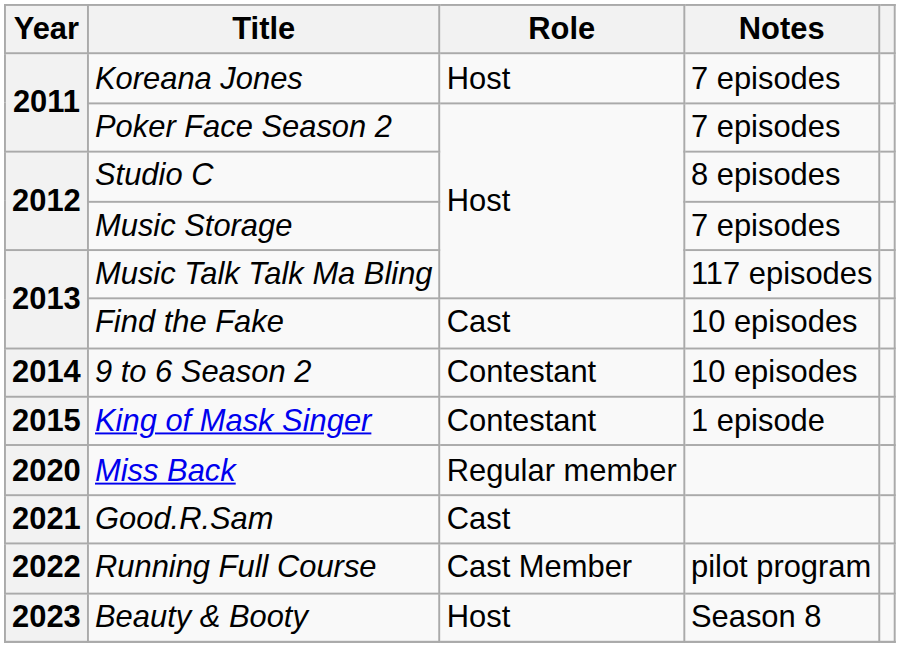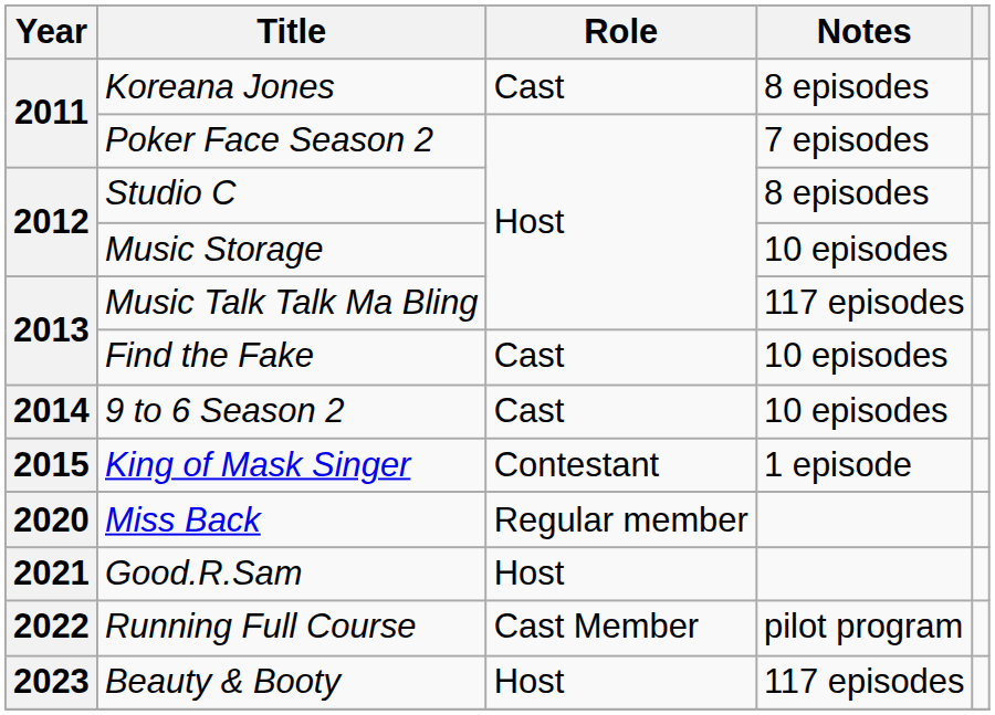Koreana Jones | Role: Host -> Cast
Koreana Jones | Notes: 7 episodes -> 8 episodes
Music Storage | Notes: 7 episodes -> 10 episodes
9 to 6 Season 2 | Role: Contestant -> Cast
Good.R.Sam | Role: Cast -> Host
Beauty & Booty | Notes: Season 8 -> 117 episodes
